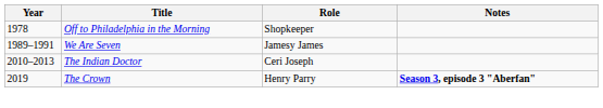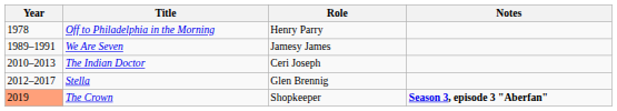Off to Philadelphia in the Morning | Role: Shopkeeper -> Henry Parry
+ row: 2012–2017 | Stella | Glen Brennig
The Crown | Year: no background -> lightsalmon background
The Crown | Role: Henry Parry -> Shopkeeper
